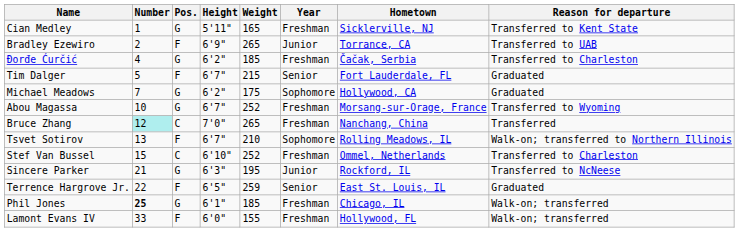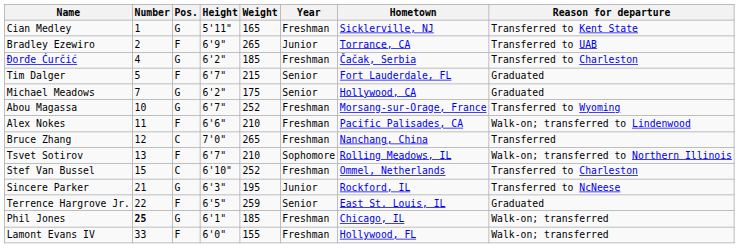Michael Meadows | Year: Sophomore -> Senior
+ row: Alex Nokes | 11 | F | 6'6" | 210 | Freshman | Pacific Palisades, CA | Walk-on; transferred to Lindenwood
Bruce Zhang | Number: paleturquoise background -> no background
